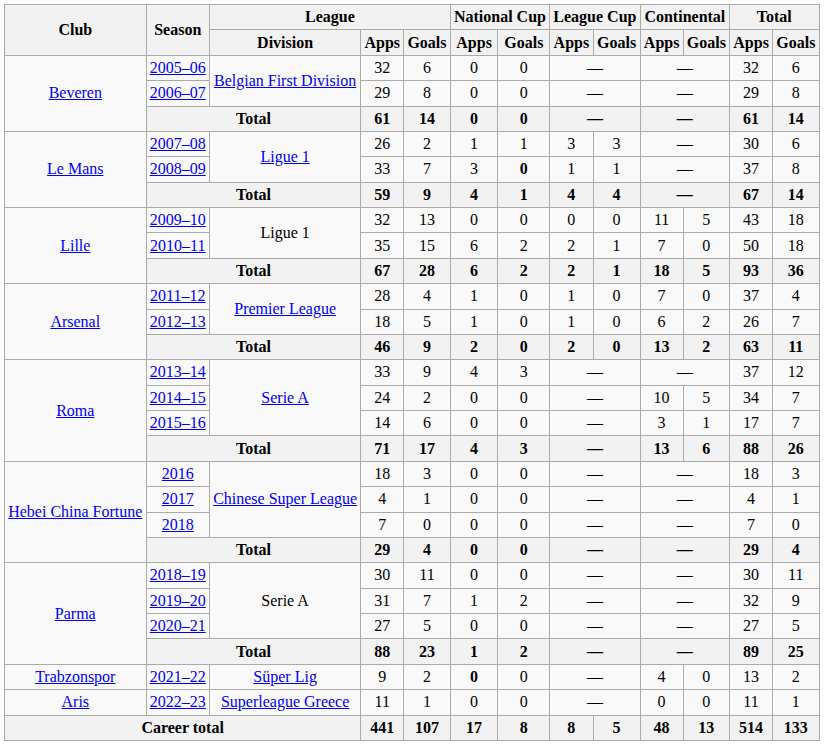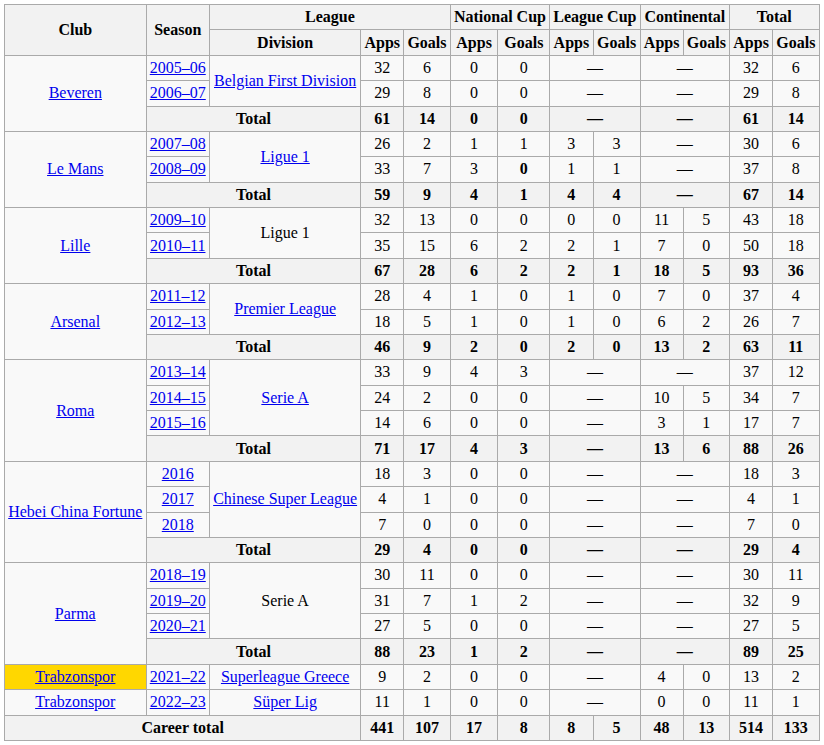2021–22 | Club: no background -> gold background
2021–22 | League / Division: Süper Lig -> Superleague Greece
2021–22 | National Cup / Apps: bold -> normal
2022–23 | Club: Aris -> Trabzonspor
2022–23 | League / Division: Superleague Greece -> Süper Lig
